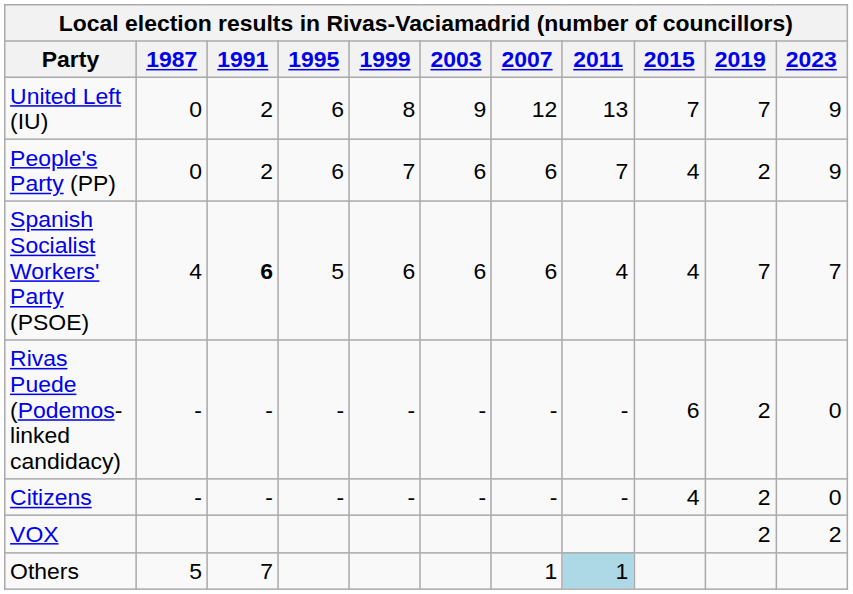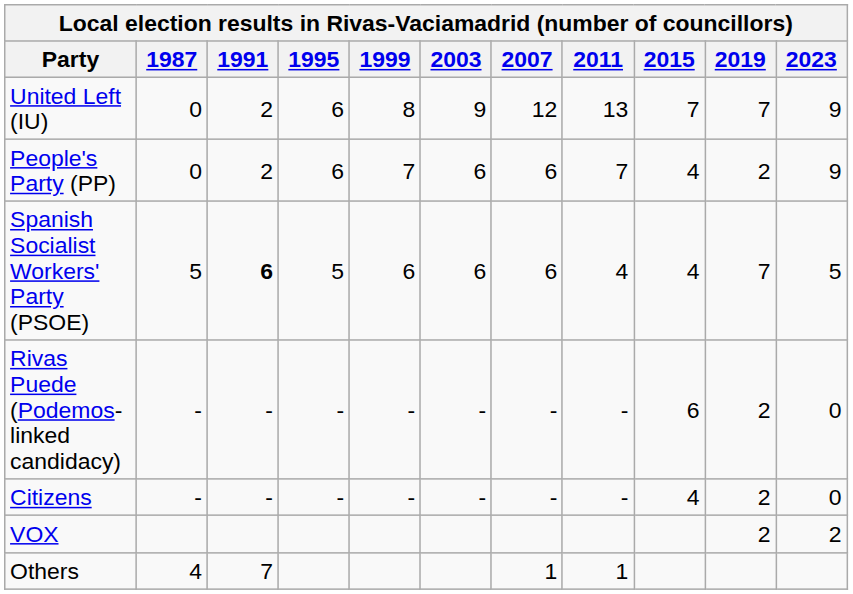Spanish Socialist Workers' Party (PSOE) | 1987: 4 -> 5
Spanish Socialist Workers' Party (PSOE) | 2023: 7 -> 5
Others | 1987: 5 -> 4
Others | 2011: lightblue background -> no background
